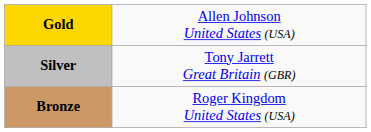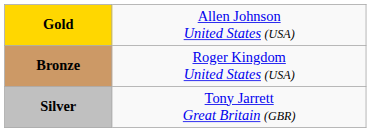rows swapped: Silver <-> Bronze
